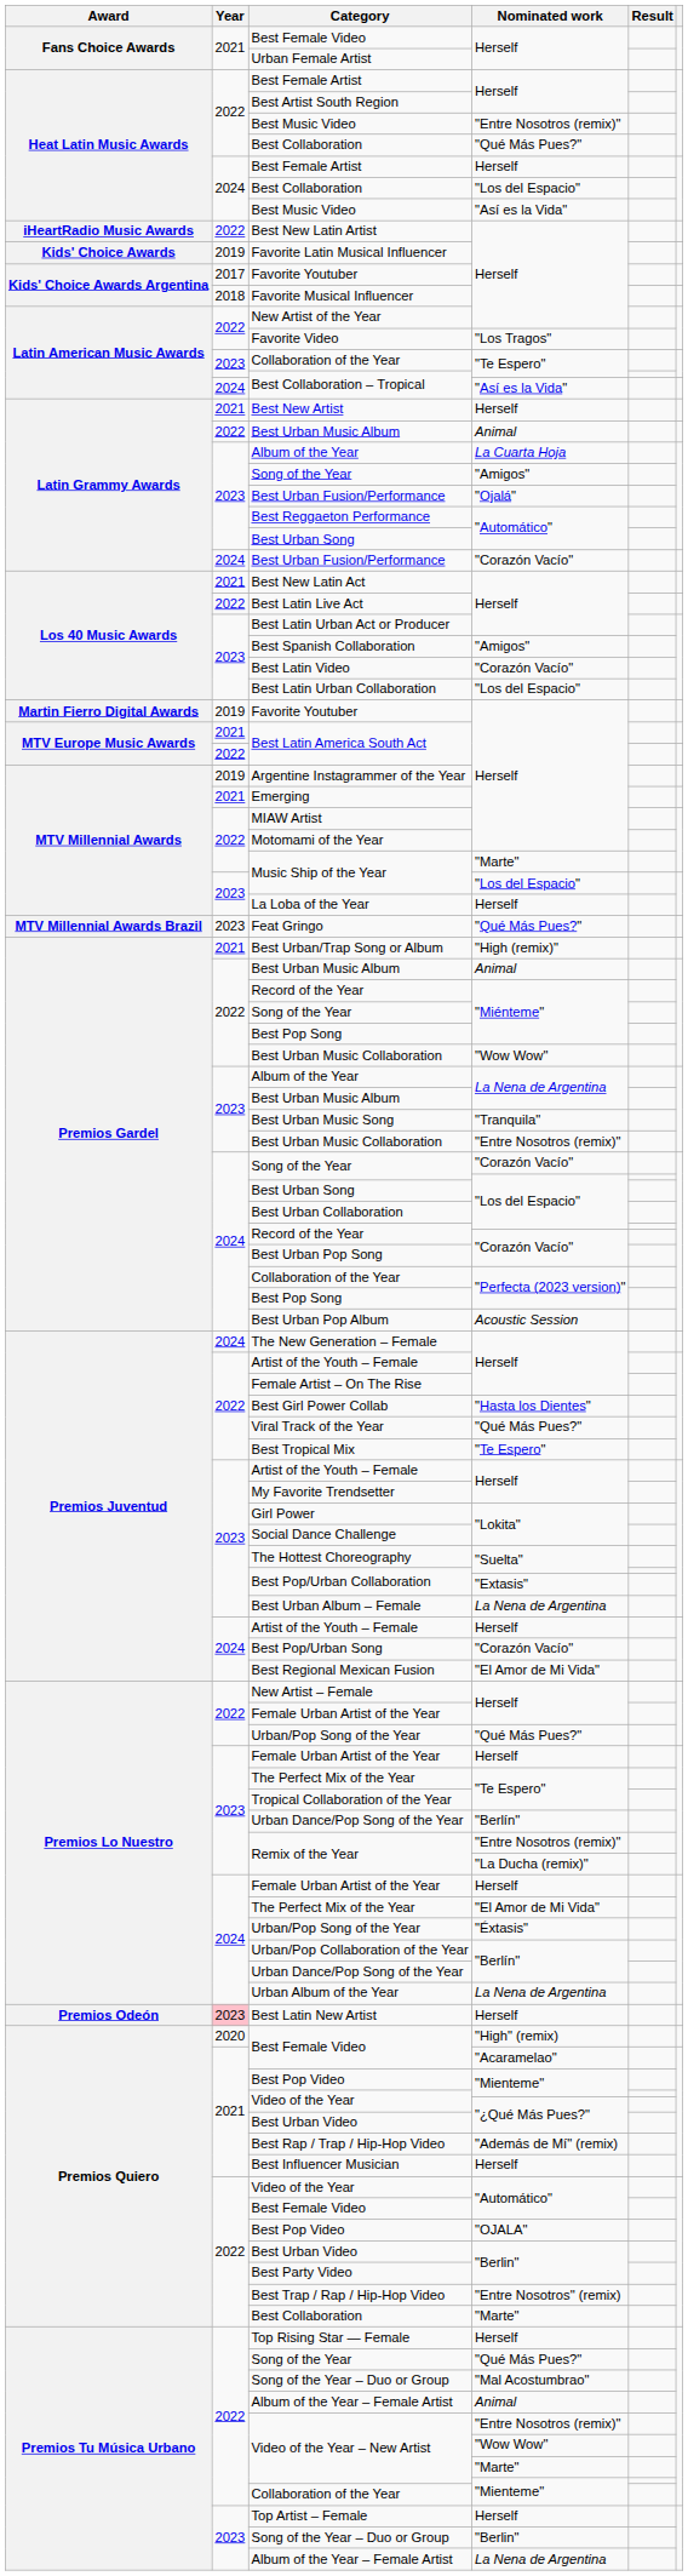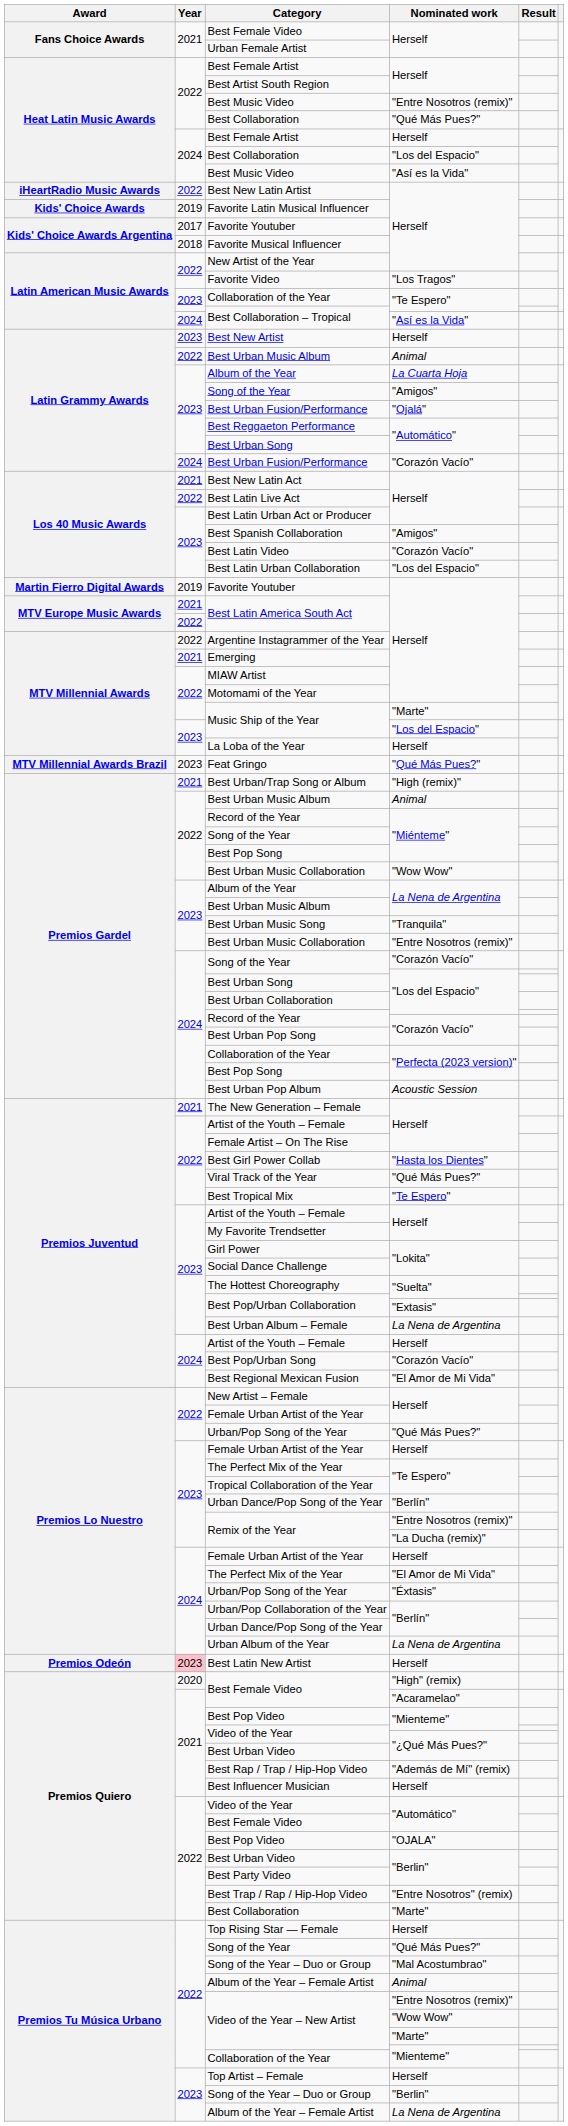Best New Artist | Year: 2021 -> 2023
Argentine Instagrammer of the Year | Year: 2019 -> 2022
The New Generation – Female | Year: 2024 -> 2021
